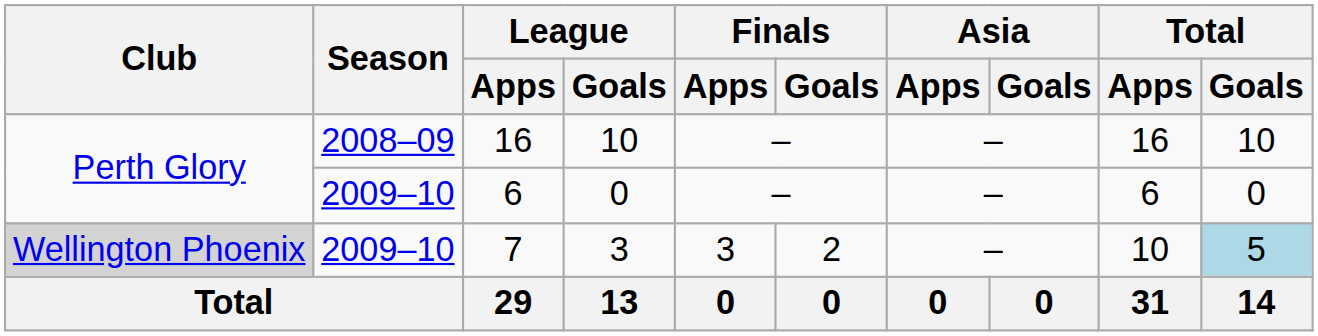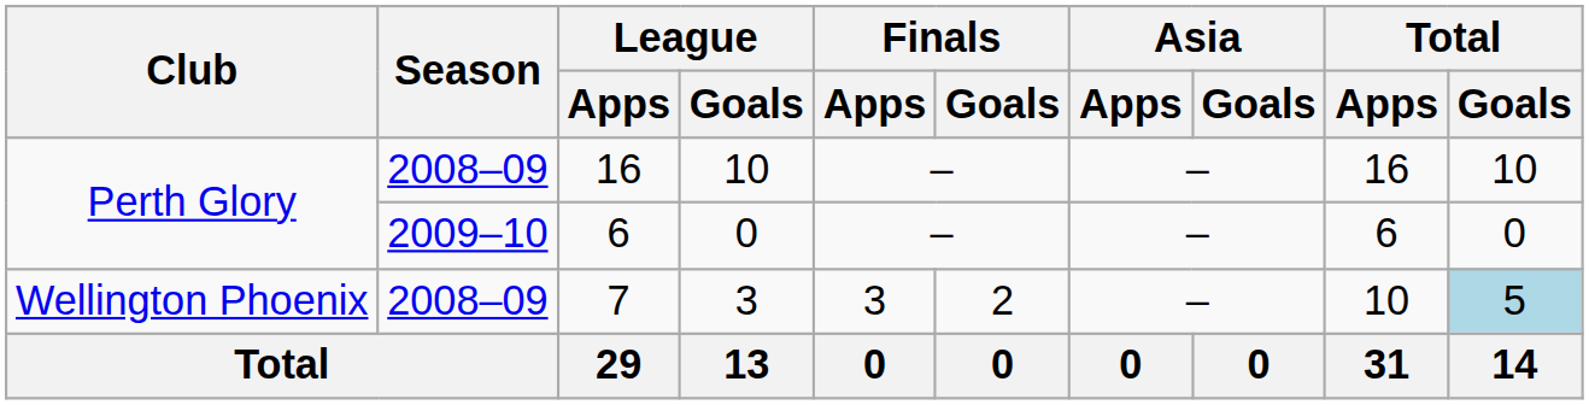7 | Club: lightgrey background -> no background
7 | Season: 2009–10 -> 2008–09
